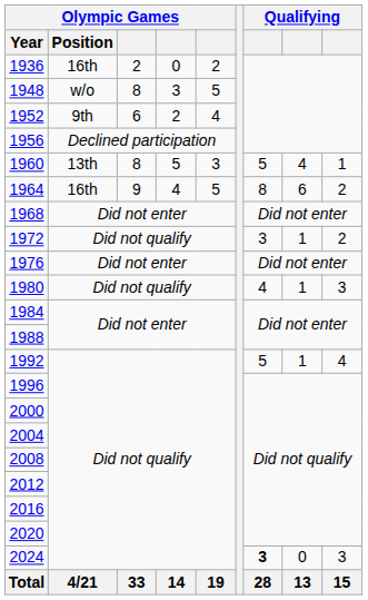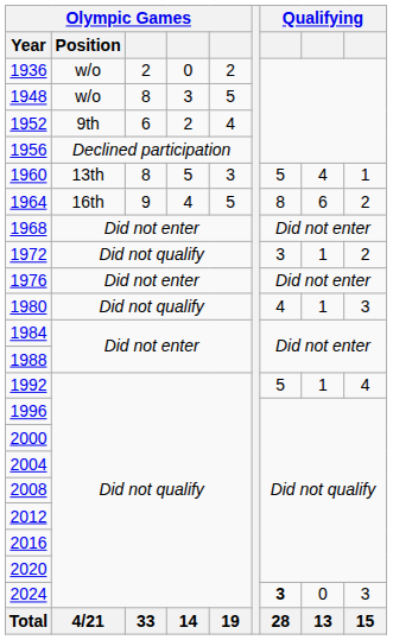1936 | Olympic Games / Position: 16th -> w/o
